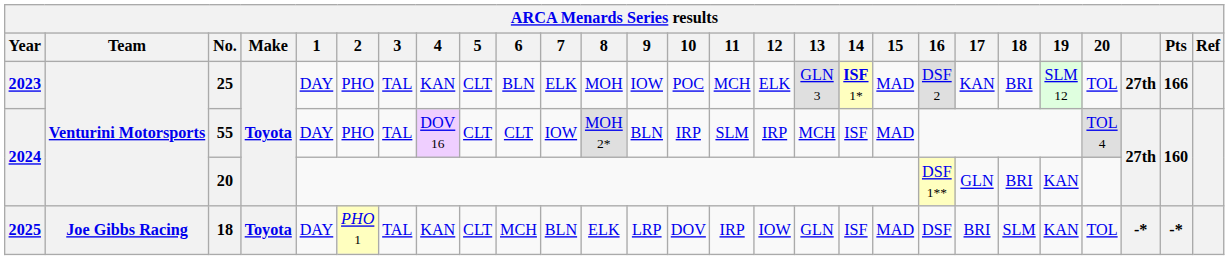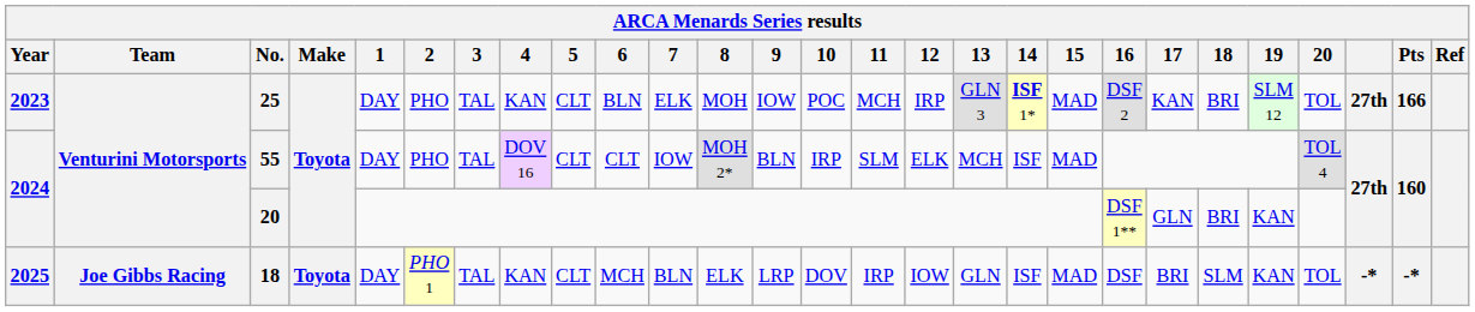25 | 12: ELK -> IRP
55 | 12: IRP -> ELK
